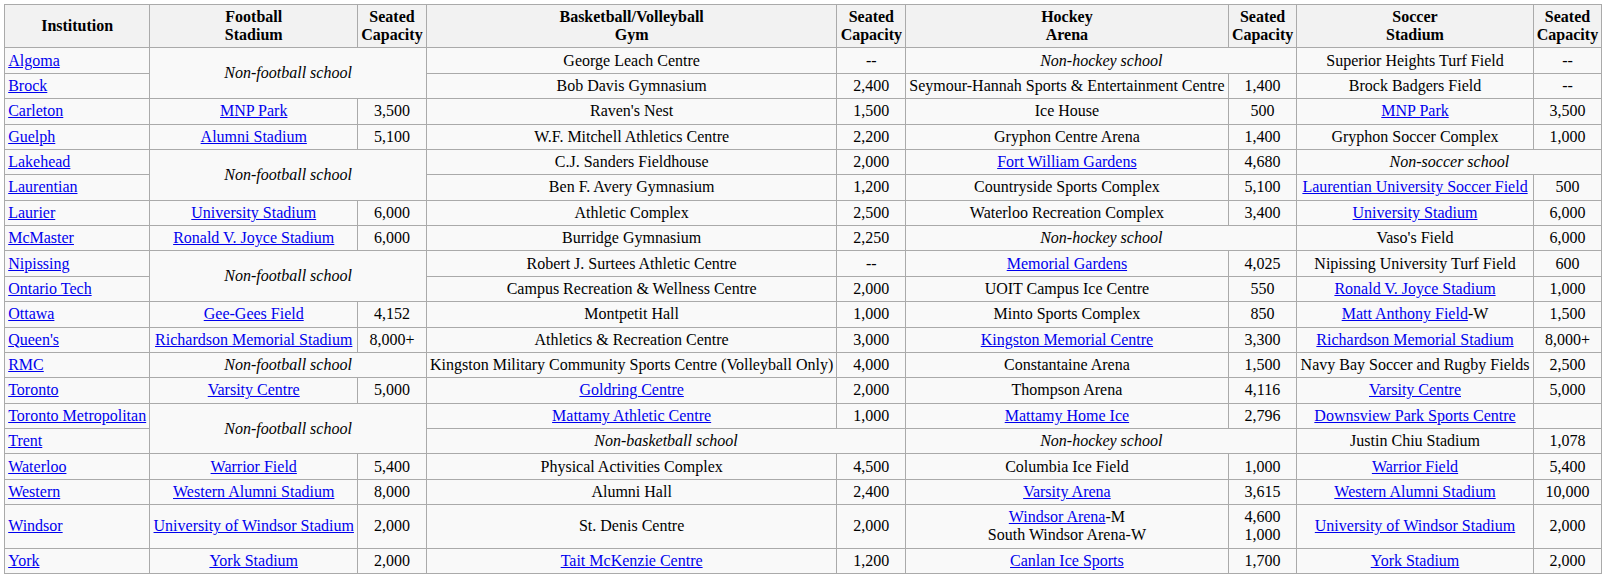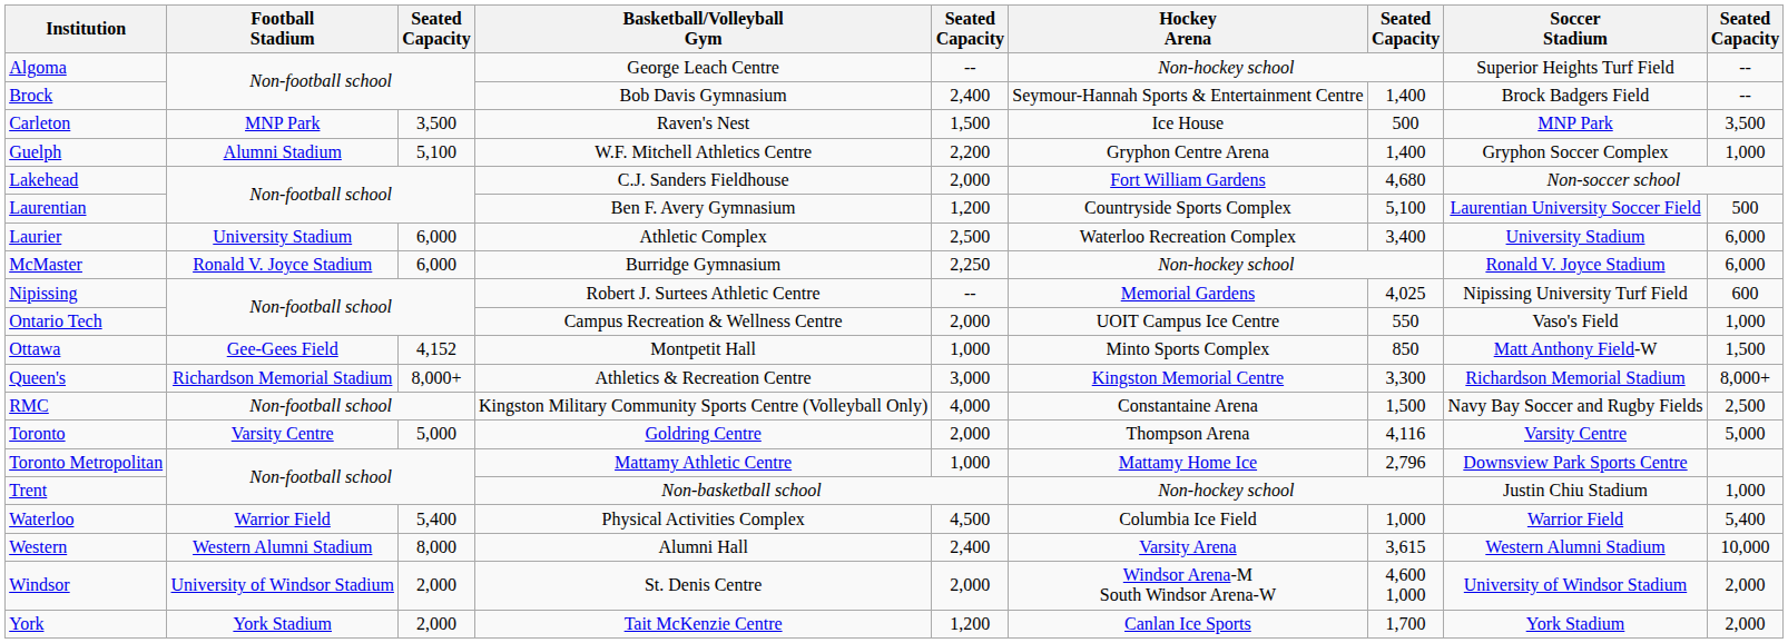McMaster | Soccer Stadium: Vaso's Field -> Ronald V. Joyce Stadium
Ontario Tech | Soccer Stadium: Ronald V. Joyce Stadium -> Vaso's Field
Trent | column 9: 1,078 -> 1,000
